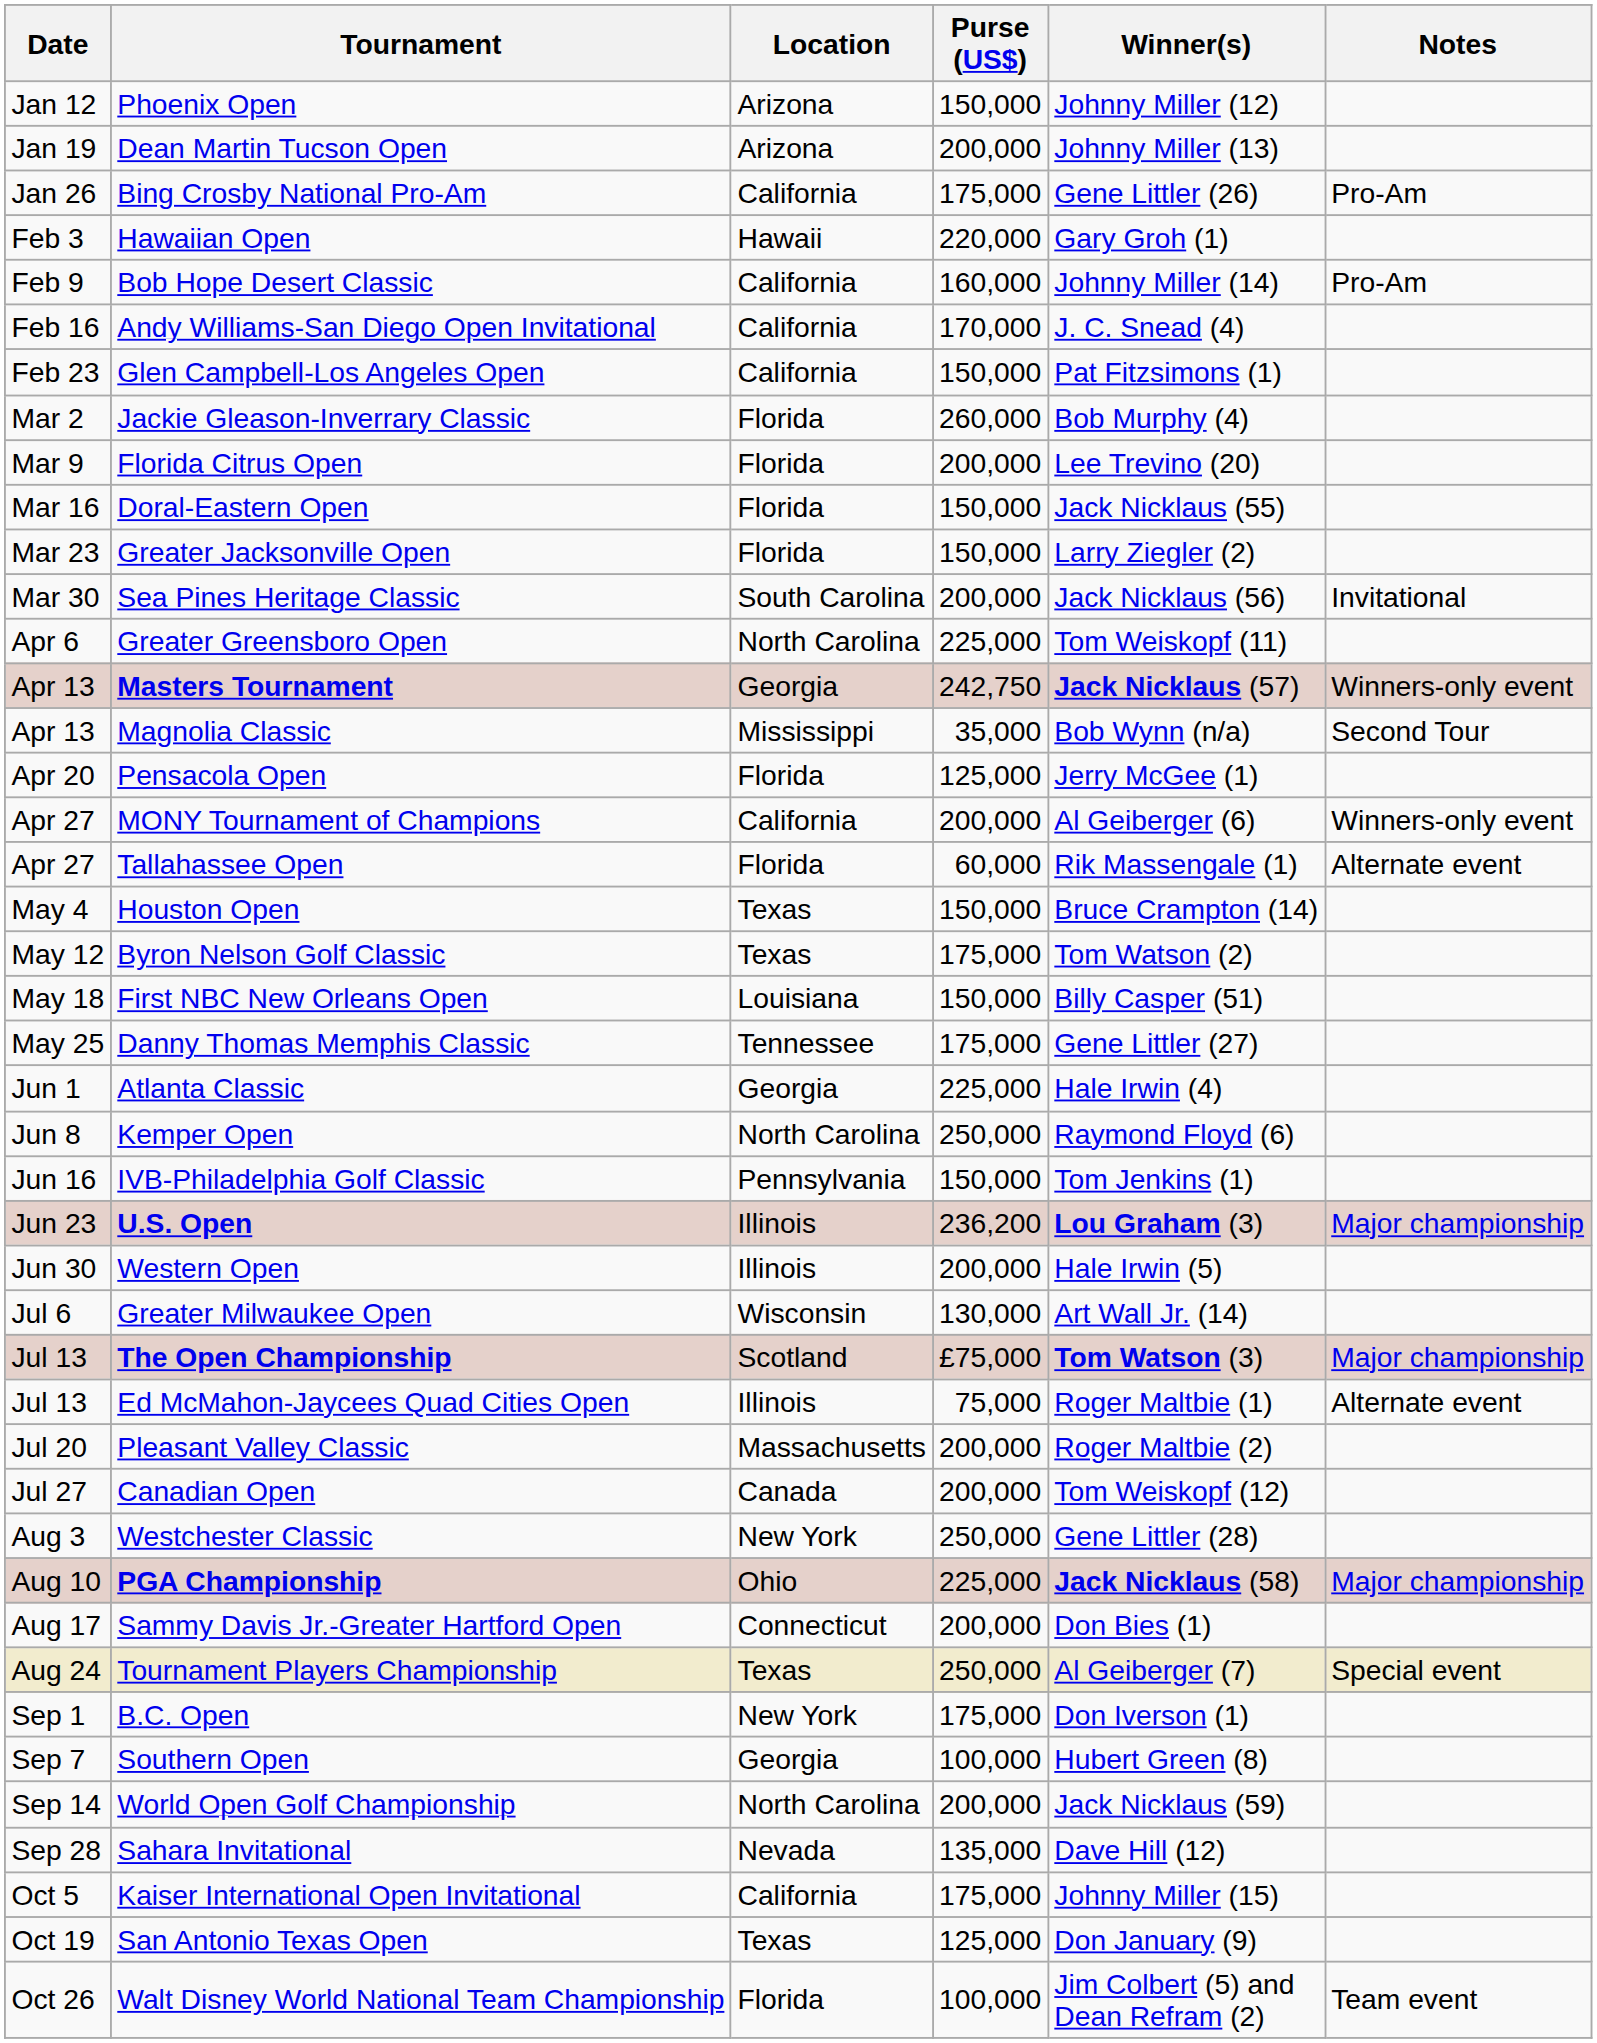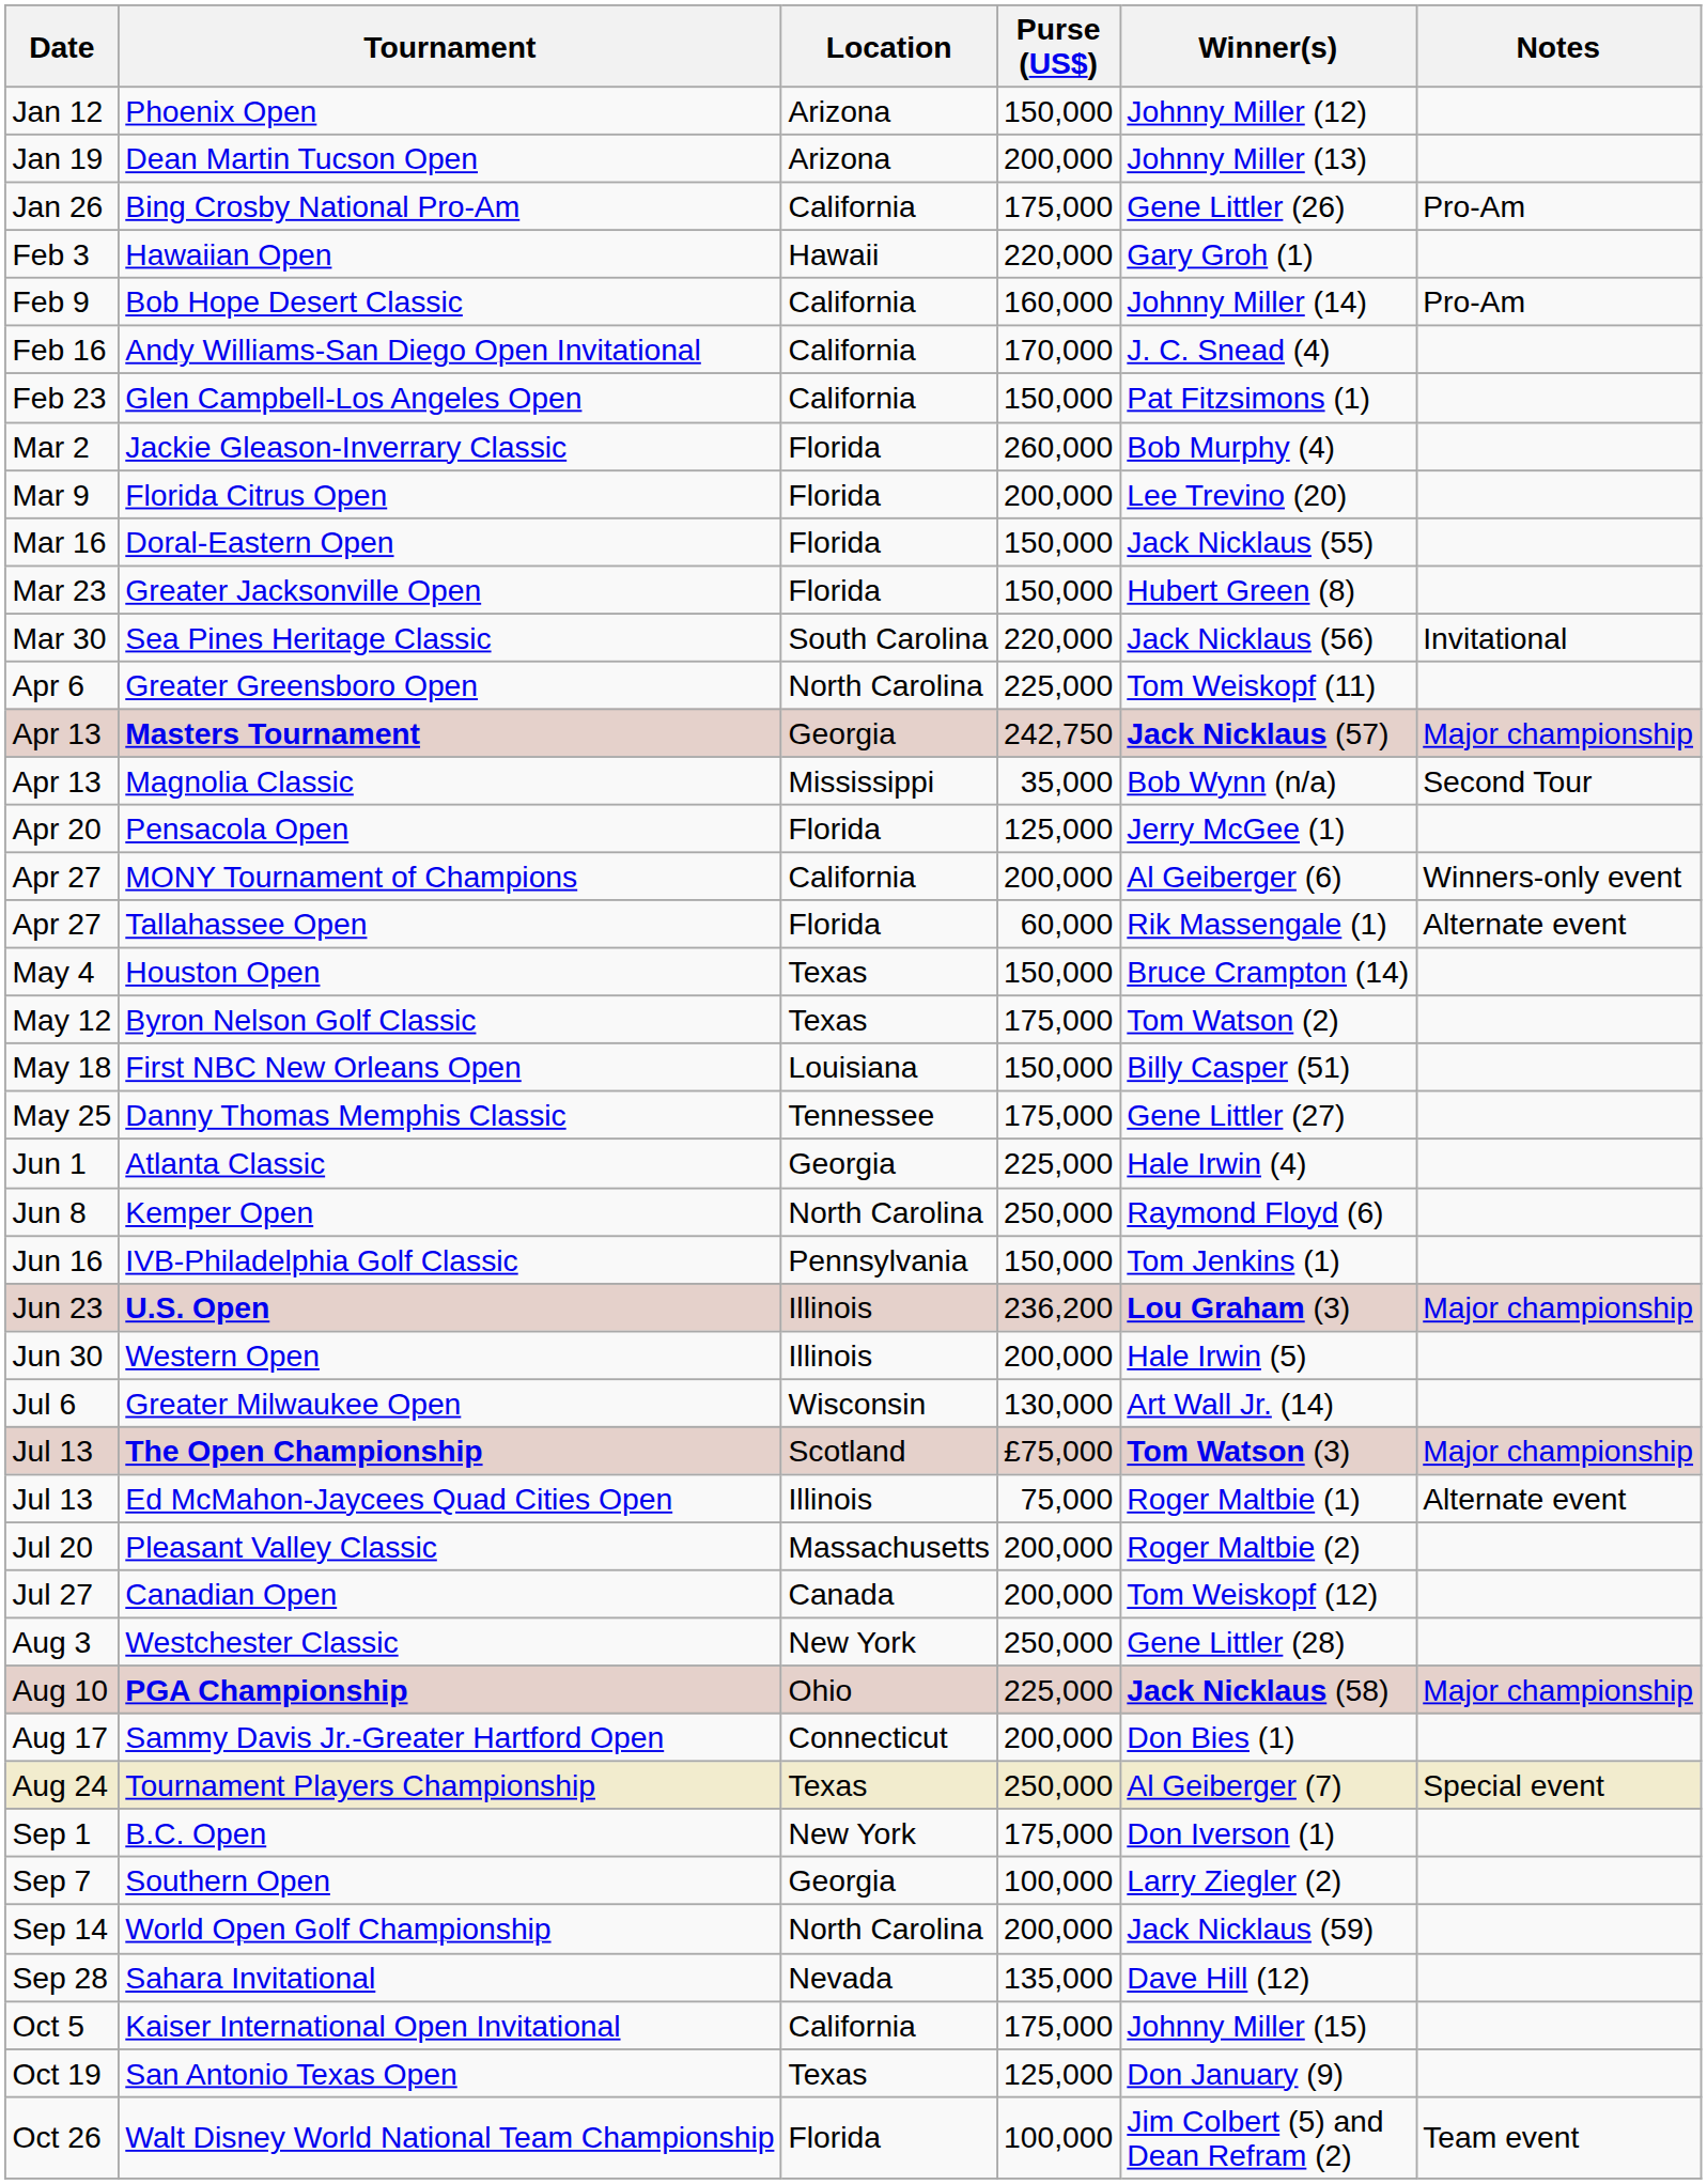Greater Jacksonville Open | Winner(s): Larry Ziegler (2) -> Hubert Green (8)
Sea Pines Heritage Classic | Purse (US$): 200,000 -> 220,000
Masters Tournament | Notes: Winners-only event -> Major championship
Southern Open | Winner(s): Hubert Green (8) -> Larry Ziegler (2)
